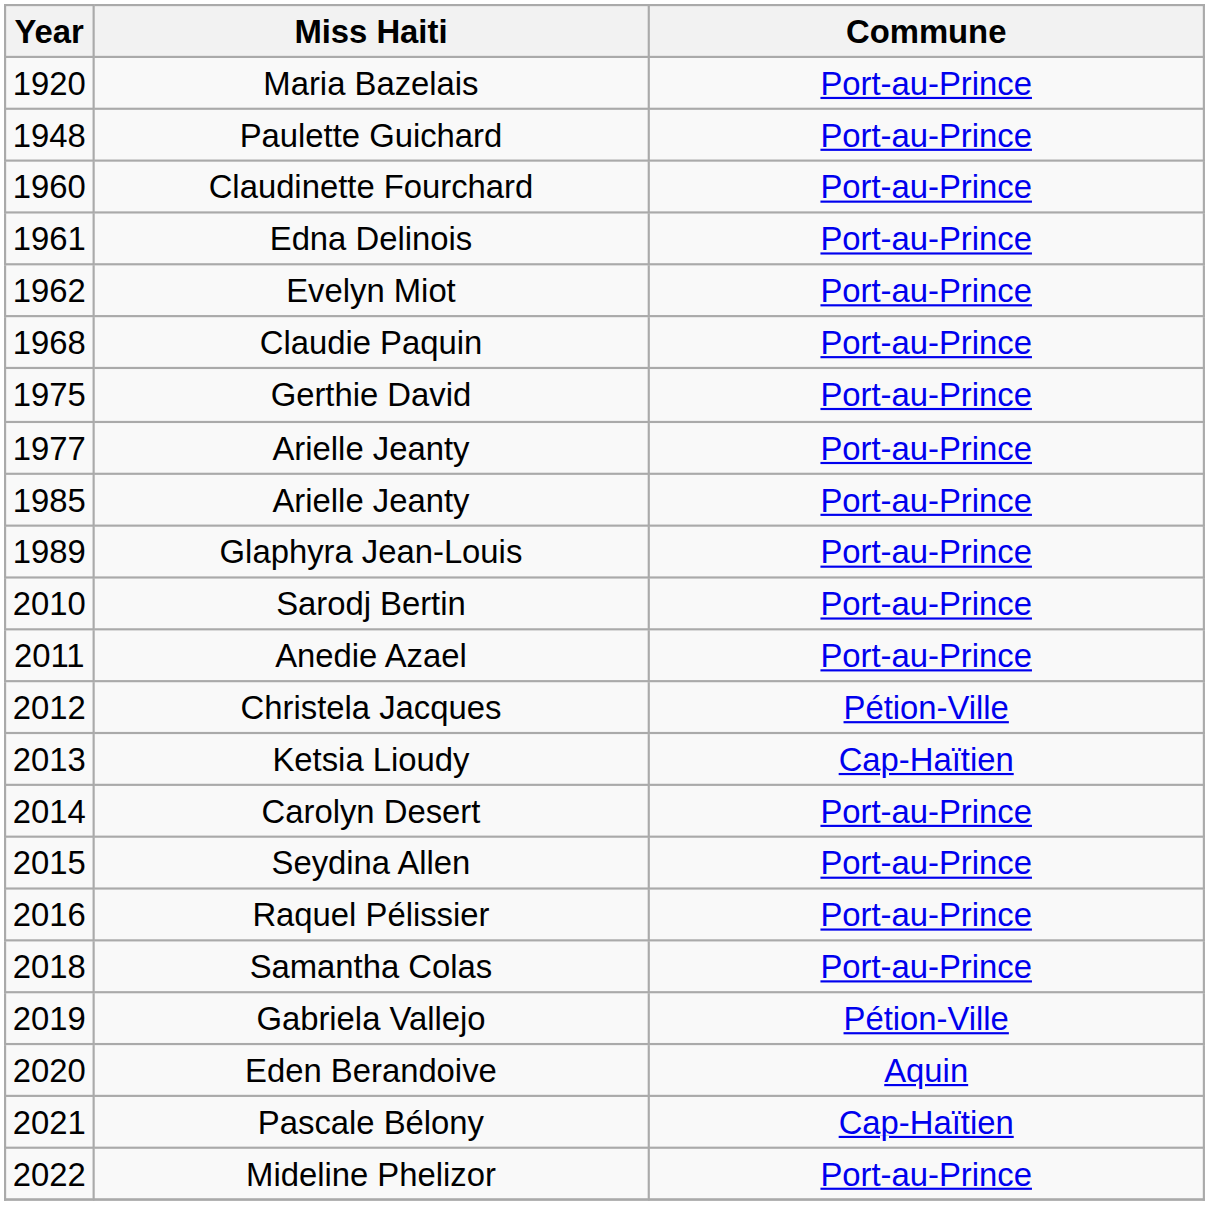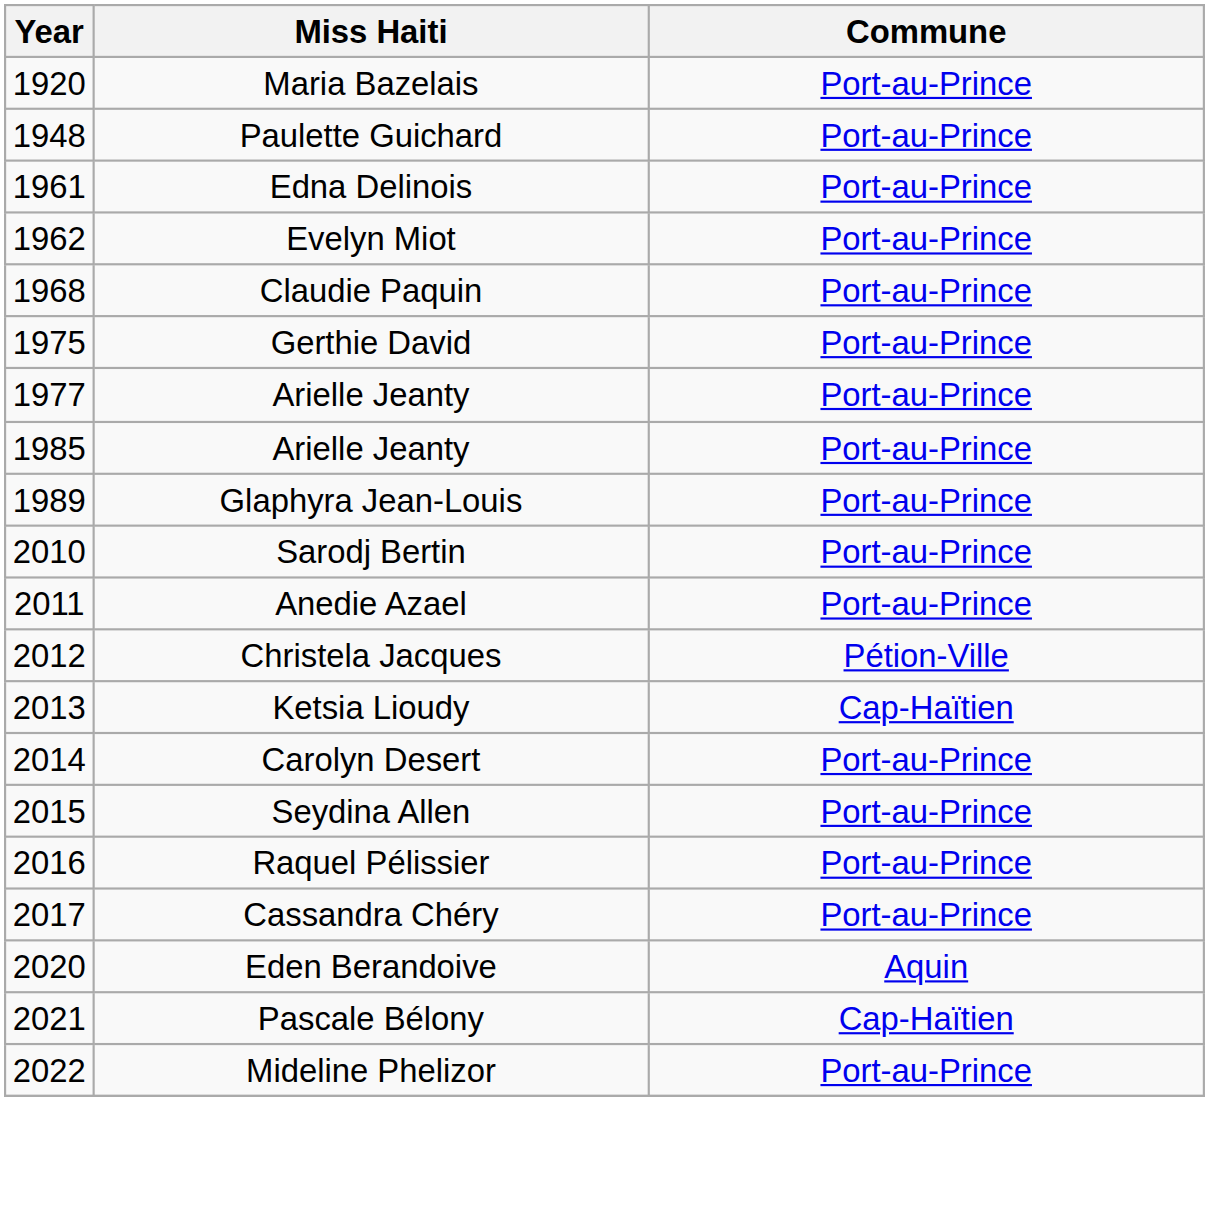- row: 1960 | Claudinette Fourchard | Port-au-Prince
+ row: 2017 | Cassandra Chéry | Port-au-Prince
- row: 2018 | Samantha Colas | Port-au-Prince
- row: 2019 | Gabriela Vallejo | Pétion-Ville
